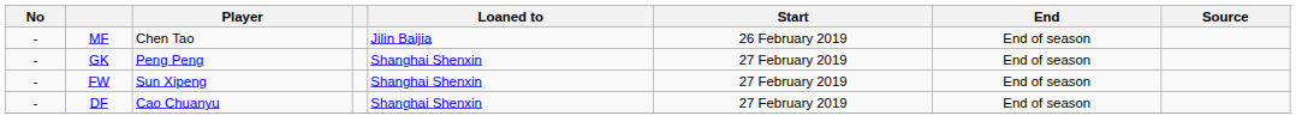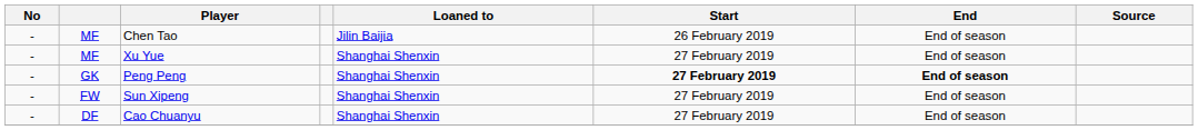+ row: - | MF | Xu Yue | Shanghai Shenxin | 27 February 2019 | End of season
Peng Peng | Start: normal -> bold
Peng Peng | End: normal -> bold
